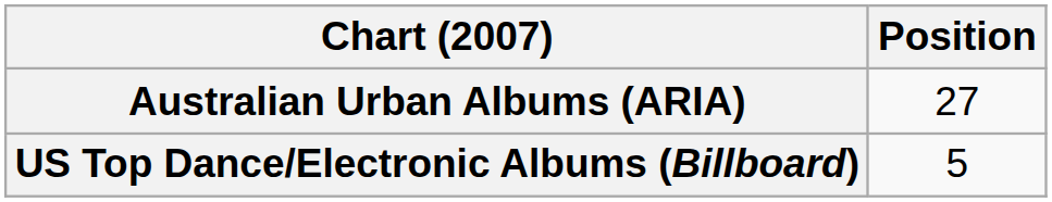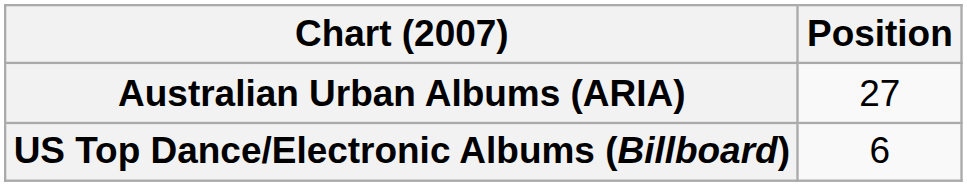US Top Dance/Electronic Albums (Billboard) | Position: 5 -> 6
